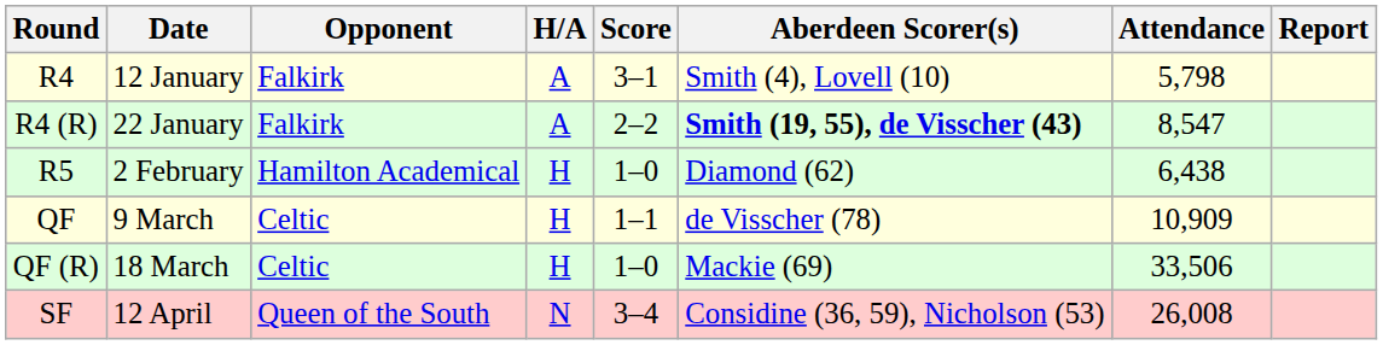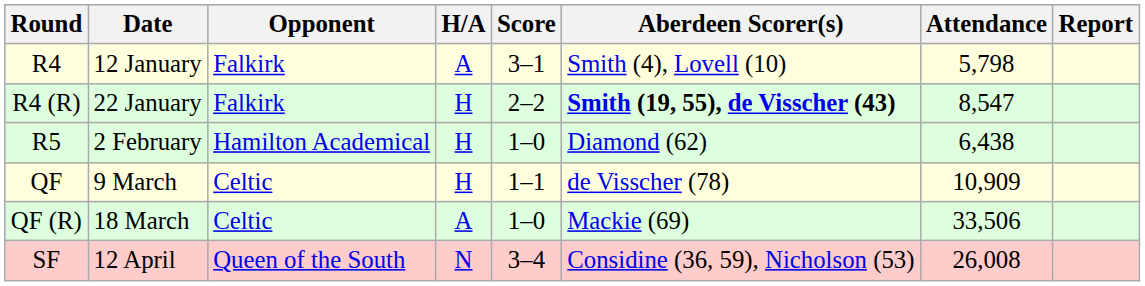R4 (R) | H/A: A -> H
QF (R) | H/A: H -> A
